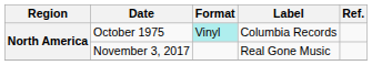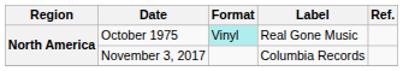October 1975 | Label: Columbia Records -> Real Gone Music
November 3, 2017 | Label: Real Gone Music -> Columbia Records
